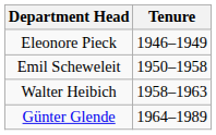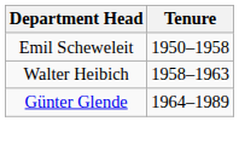- row: Eleonore Pieck | 1946–1949
